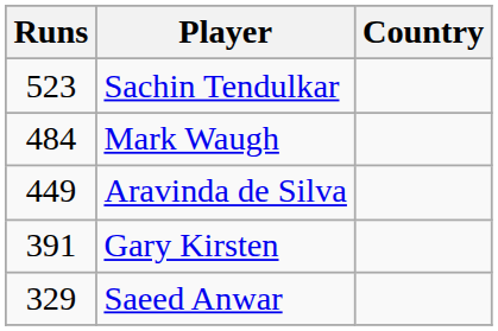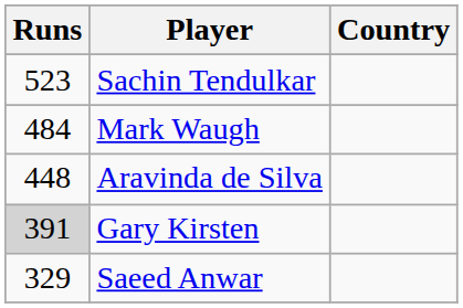Aravinda de Silva | Runs: 449 -> 448
Gary Kirsten | Runs: no background -> lightgrey background
